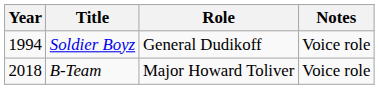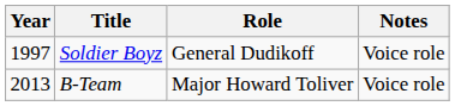Soldier Boyz | Year: 1994 -> 1997
B-Team | Year: 2018 -> 2013
